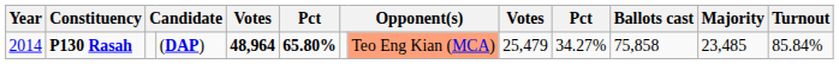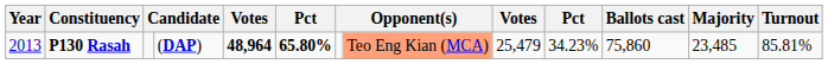P130 Rasah | Year: 2014 -> 2013
P130 Rasah | column 10: 34.27% -> 34.23%
P130 Rasah | Ballots cast: 75,858 -> 75,860
P130 Rasah | Turnout: 85.84% -> 85.81%
